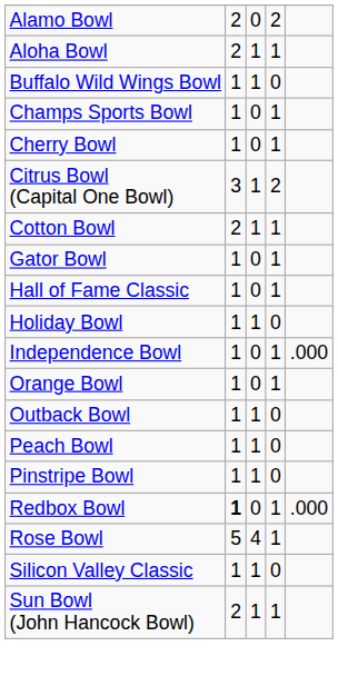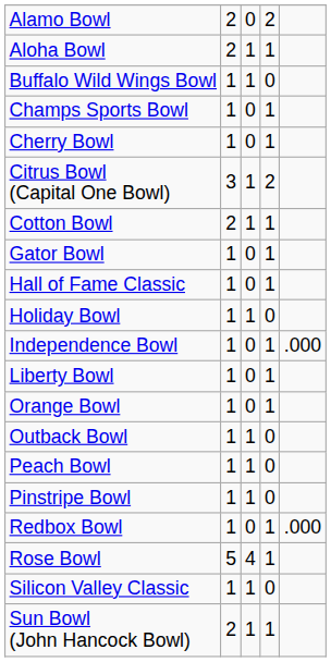+ row: Liberty Bowl | 1 | 0 | 1
Redbox Bowl | column 2: bold -> normal
